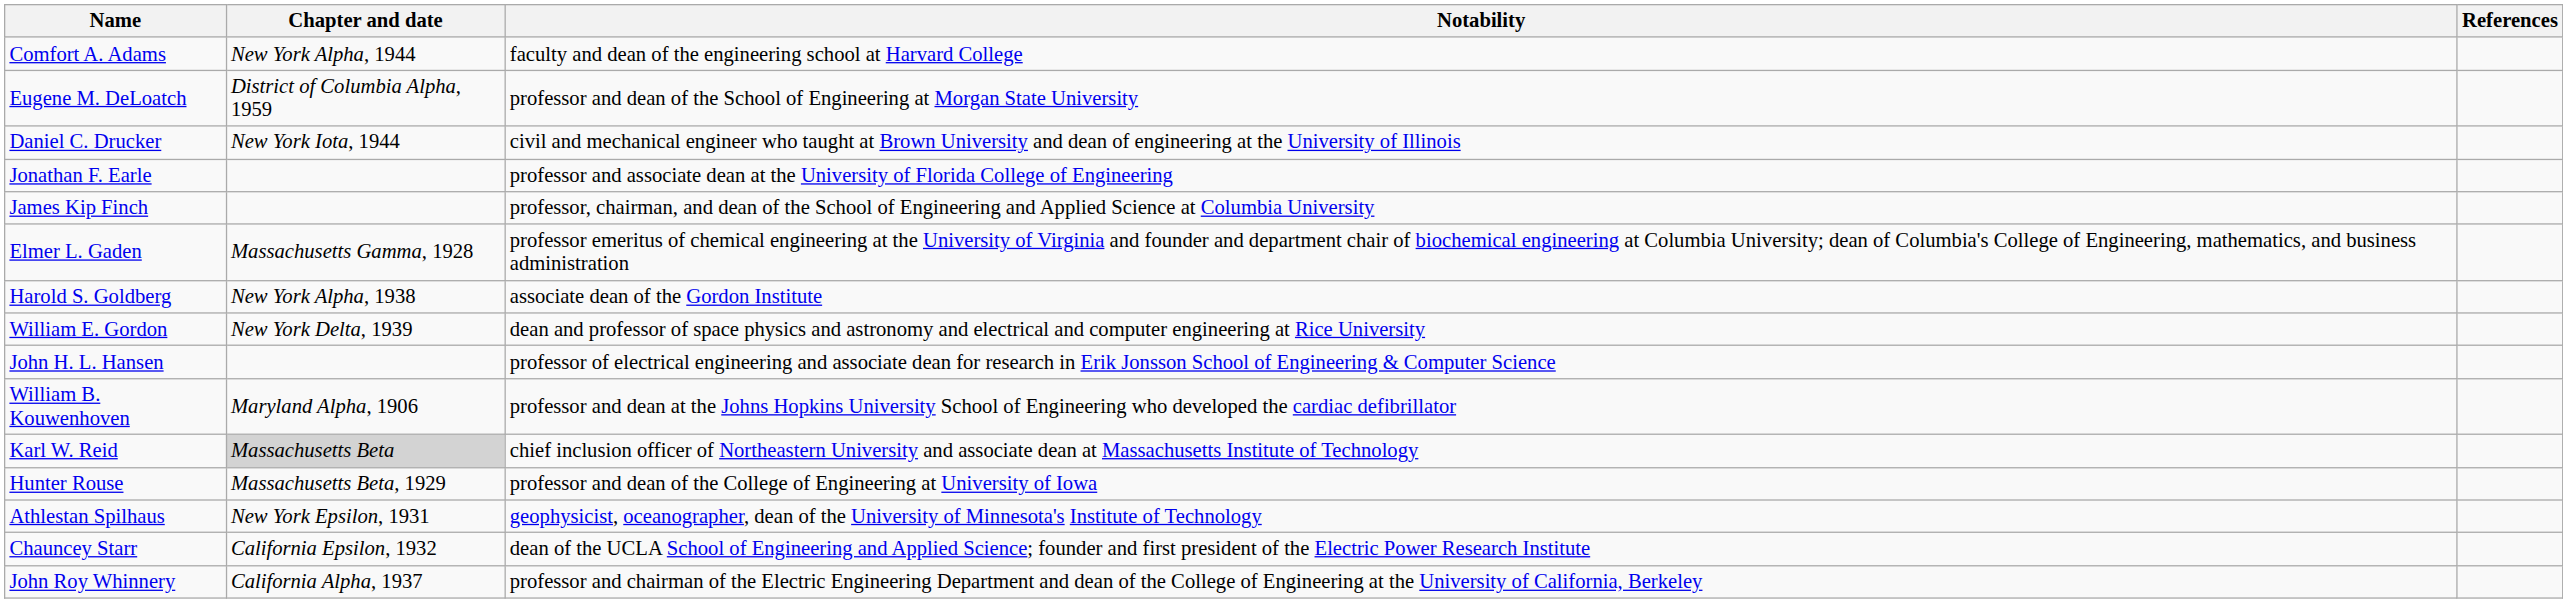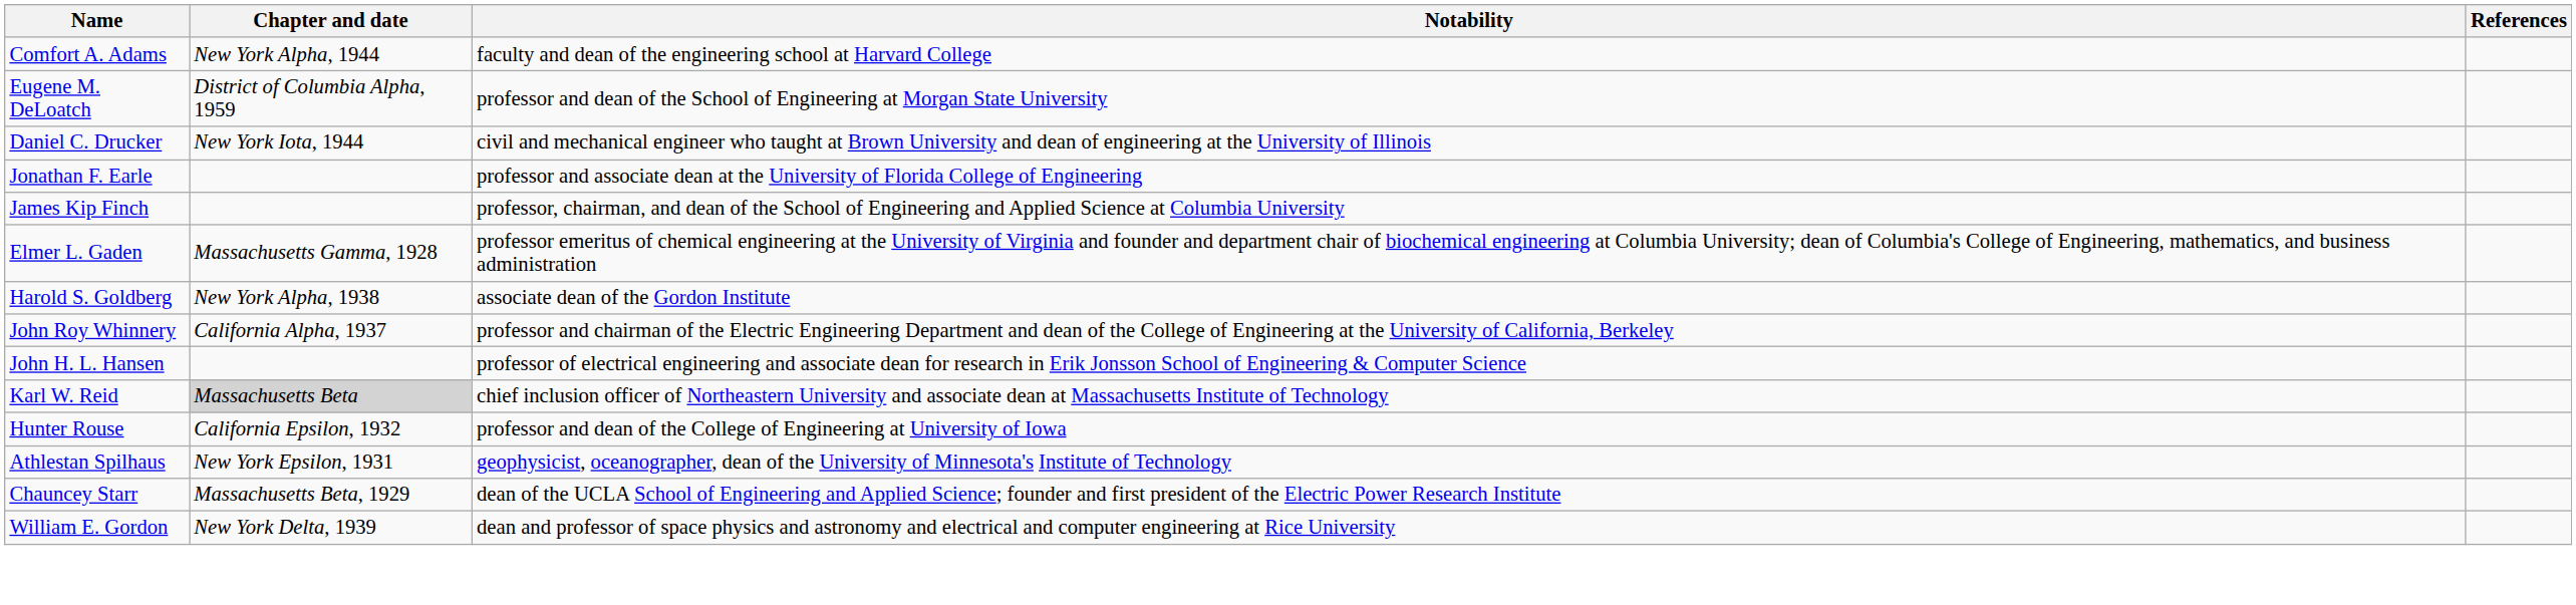rows swapped: William E. Gordon <-> John Roy Whinnery
- row: William B. Kouwenhoven | Maryland Alpha, 1906 | professor and dean at the Johns Hopkins University School of Engineering who developed the cardiac defibrillator
Hunter Rouse | Chapter and date: Massachusetts Beta, 1929 -> California Epsilon, 1932
Chauncey Starr | Chapter and date: California Epsilon, 1932 -> Massachusetts Beta, 1929
